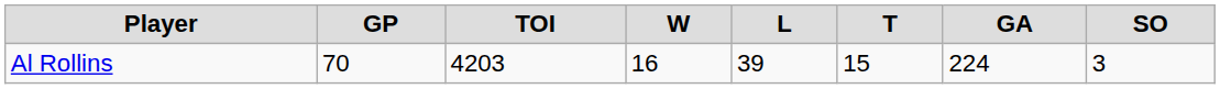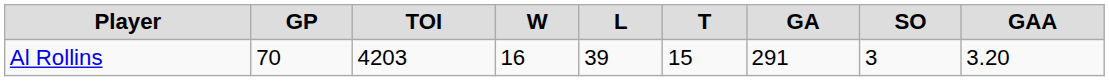+ column: GAA | 3.20
Al Rollins | GA: 224 -> 291
